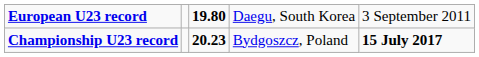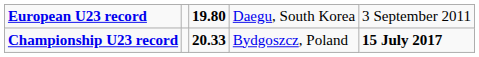Championship U23 record | column 3: 20.23 -> 20.33
